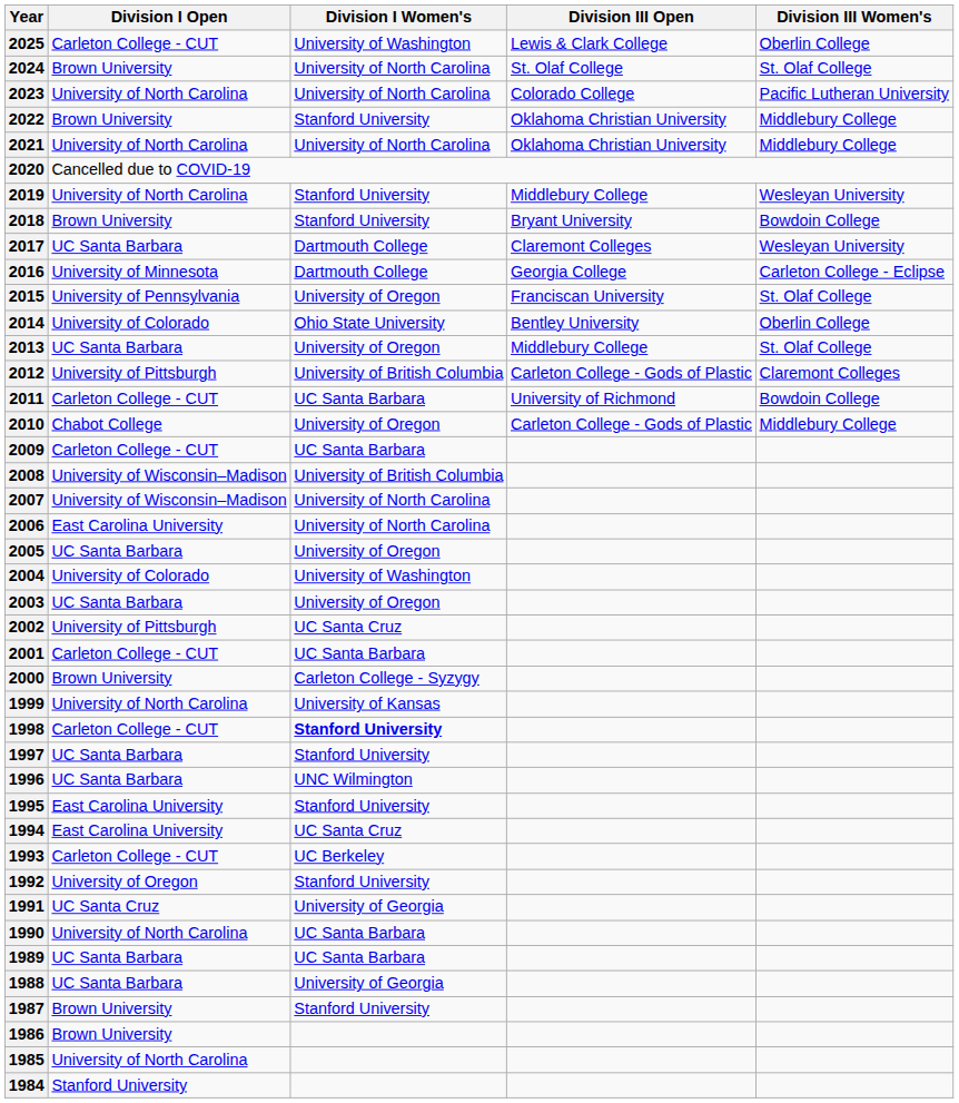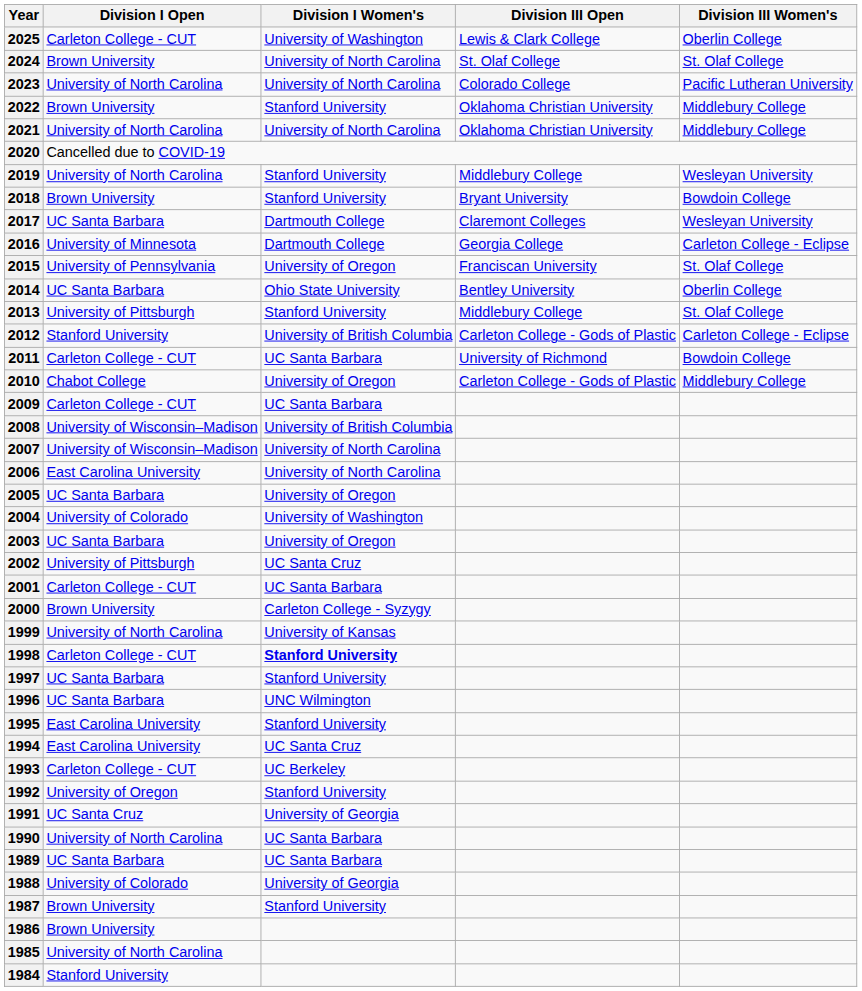2014 | Division I Open: University of Colorado -> UC Santa Barbara
2013 | Division I Open: UC Santa Barbara -> University of Pittsburgh
2013 | Division I Women's: University of Oregon -> Stanford University
2012 | Division I Open: University of Pittsburgh -> Stanford University
2012 | Division III Women's: Claremont Colleges -> Carleton College - Eclipse
1988 | Division I Open: UC Santa Barbara -> University of Colorado
